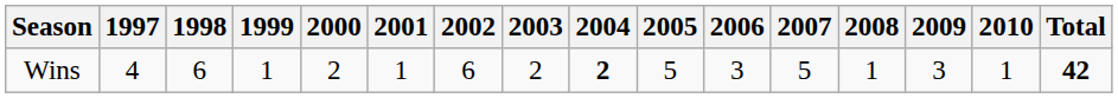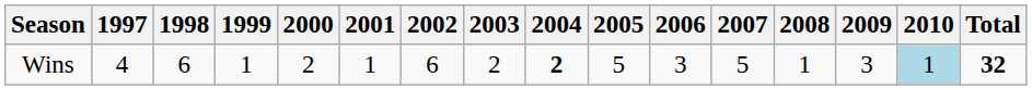Wins | 2010: no background -> lightblue background
Wins | Total: 42 -> 32
